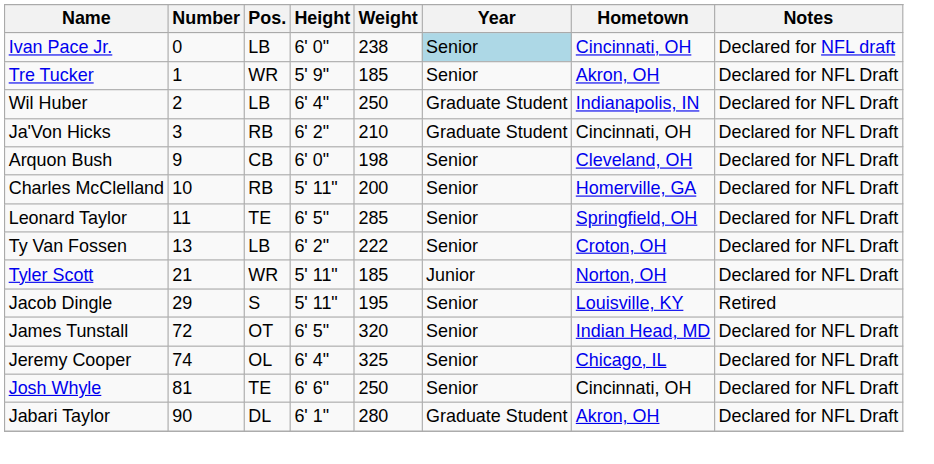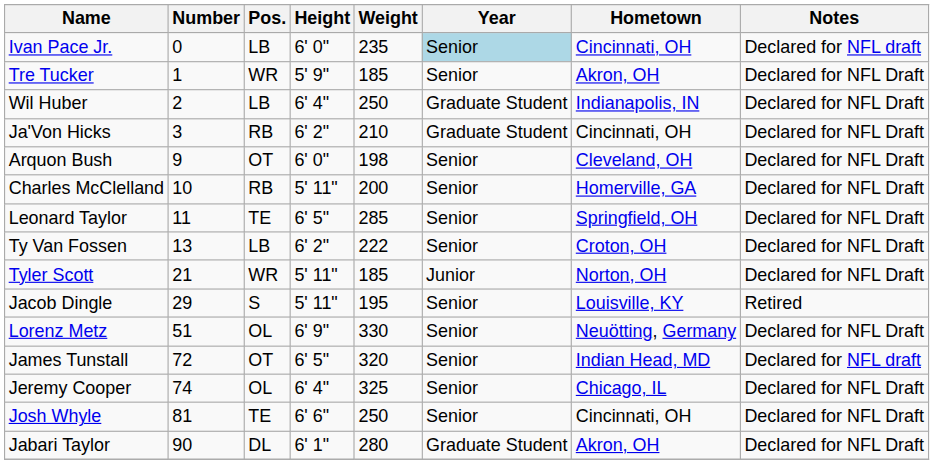Ivan Pace Jr. | Weight: 238 -> 235
Arquon Bush | Pos.: CB -> OT
+ row: Lorenz Metz | 51 | OL | 6' 9" | 330 | Senior | Neuötting, Germany | Declared for NFL Draft
James Tunstall | Notes: Declared for NFL Draft -> Declared for NFL draft
